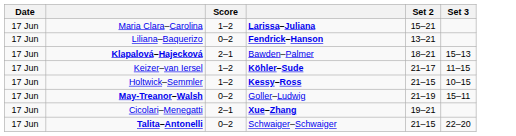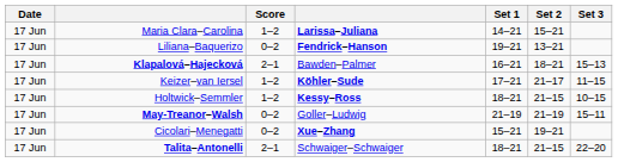+ column: Set 1 | 14–21 | 19–21 | 16–21 | 17–21 | 18–21 | 21–19 | 15–21 | 18–21
Cicolari–Menegatti | Score: 2–1 -> 0–2
Talita–Antonelli | Score: 0–2 -> 2–1
